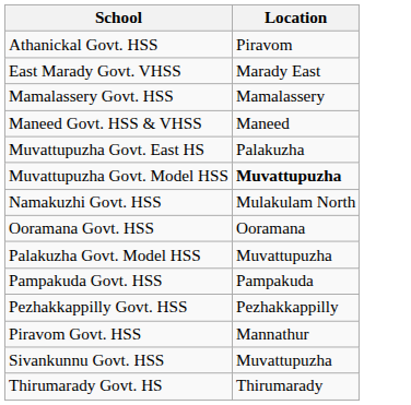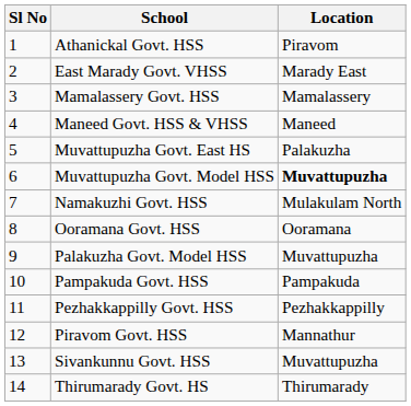+ column: Sl No | 1 | 2 | 3 | 4 | 5 | 6 | 7 | 8 | 9 | 10 | 11 | 12 | 13 | 14
